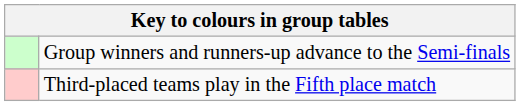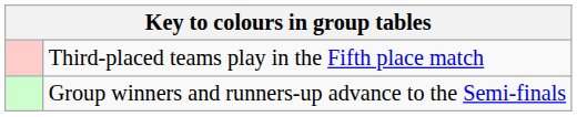rows swapped: Group winners and runners-up advance to the Semi-finals <-> Third-placed teams play in the Fifth place match
